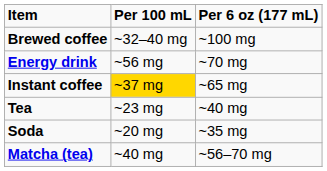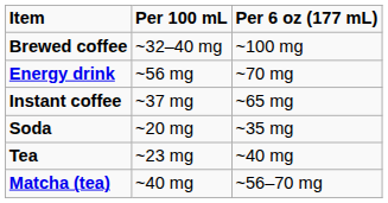Instant coffee | Per 100 mL: gold background -> no background
rows swapped: Tea <-> Soda
